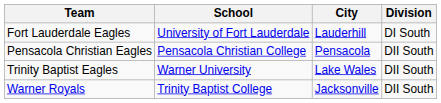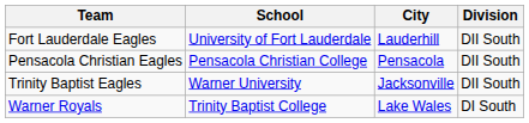Fort Lauderdale Eagles | Division: DI South -> DII South
Trinity Baptist Eagles | City: Lake Wales -> Jacksonville
Warner Royals | City: Jacksonville -> Lake Wales
Warner Royals | Division: DII South -> DI South
